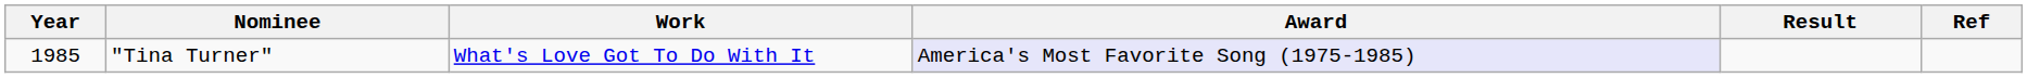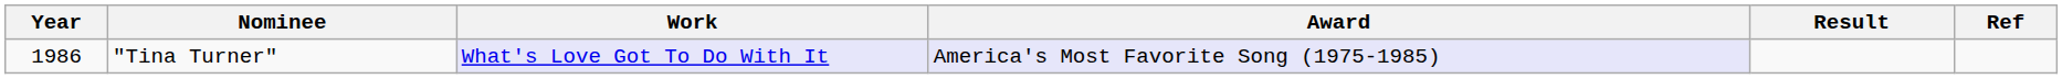"Tina Turner" | Year: 1985 -> 1986
"Tina Turner" | Work: no background -> lavender background
